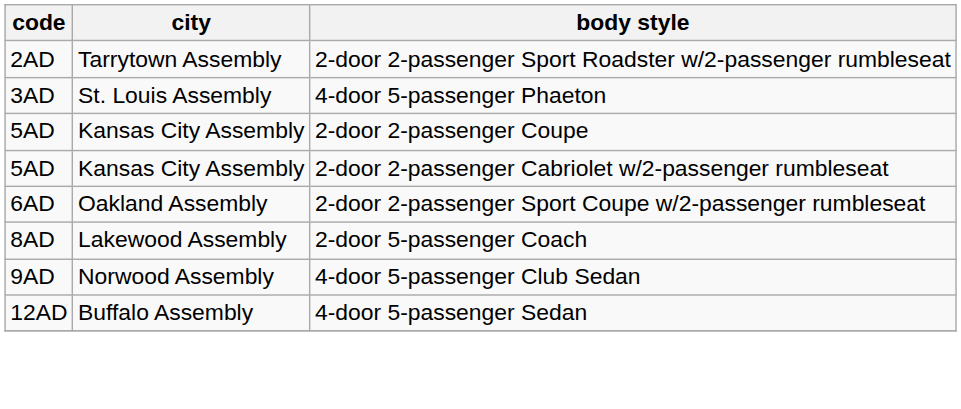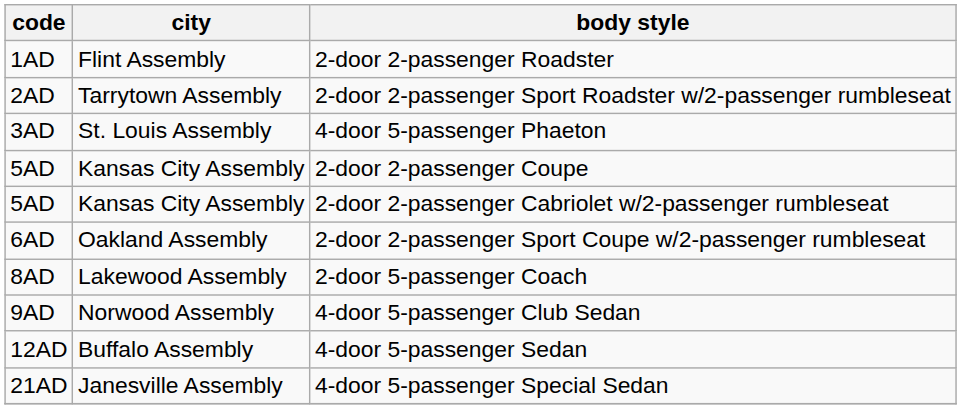+ row: 1AD | Flint Assembly | 2-door 2-passenger Roadster
+ row: 21AD | Janesville Assembly | 4-door 5-passenger Special Sedan
